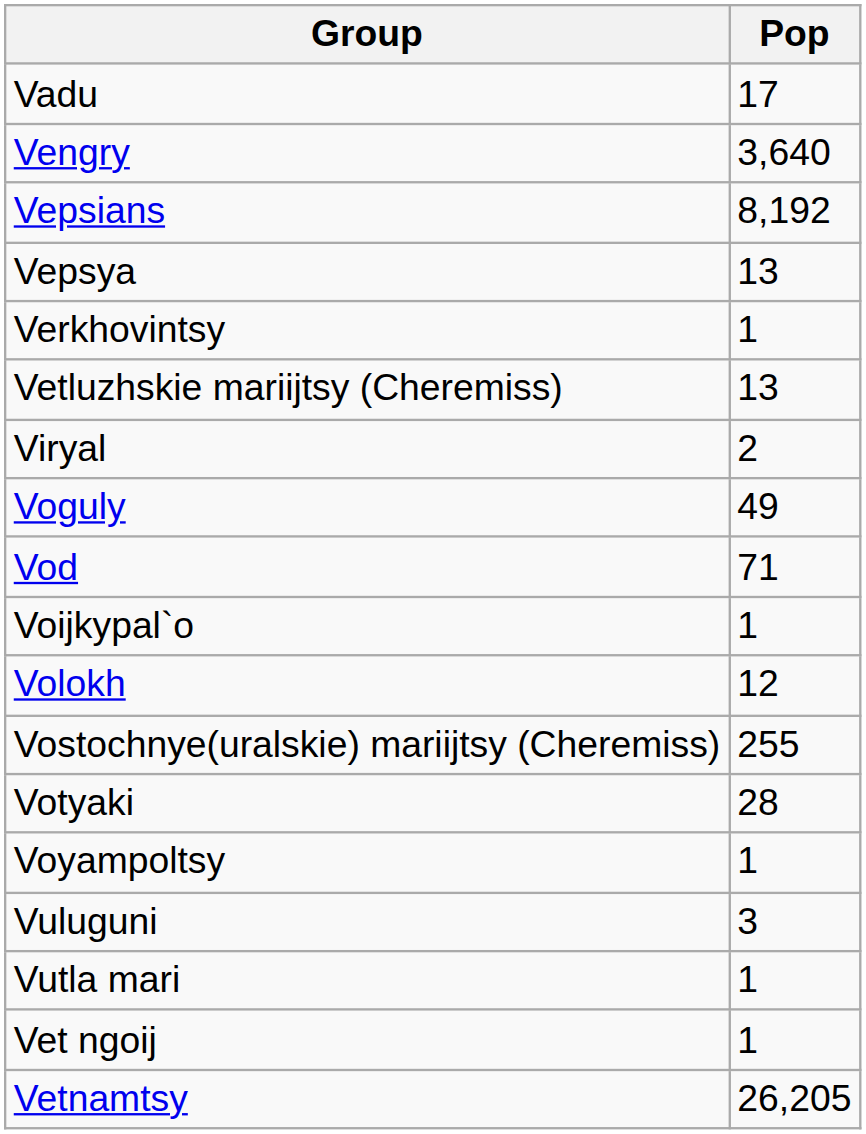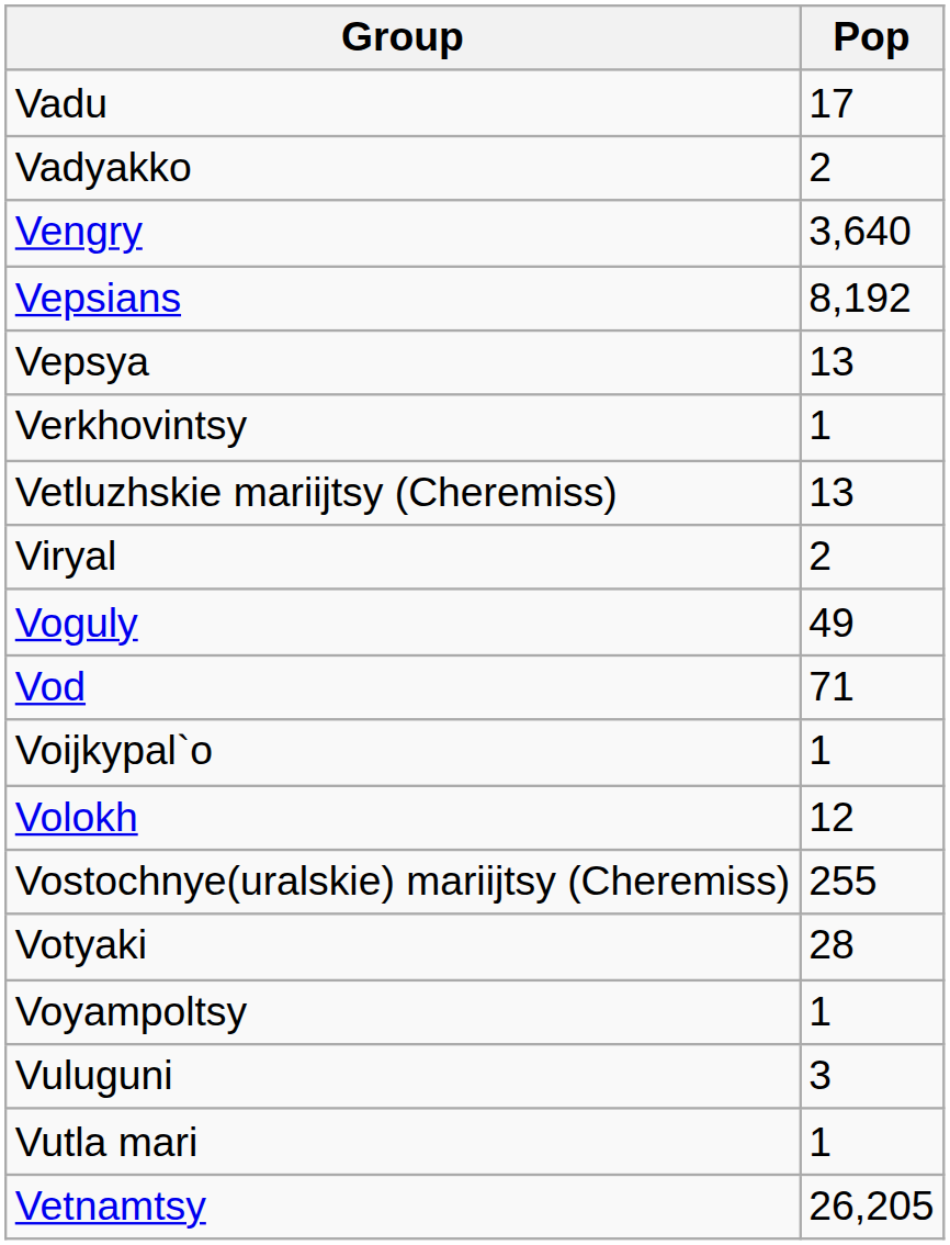+ row: Vadyakko | 2
- row: Vet ngoij | 1
